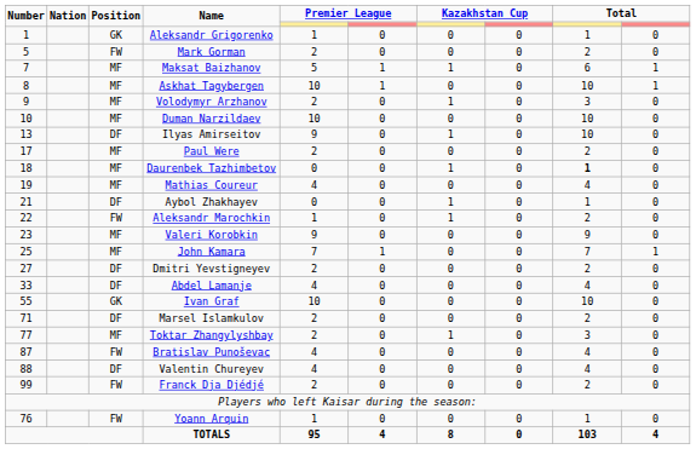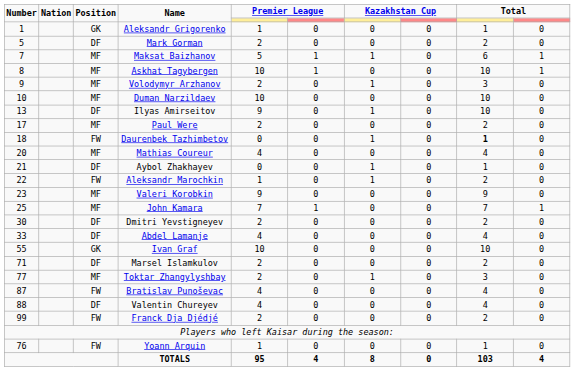Mark Gorman | Position: FW -> DF
Daurenbek Tazhimbetov | Position: MF -> FW
Mathias Coureur | Number: 19 -> 20
Dmitri Yevstigneyev | Number: 27 -> 30
